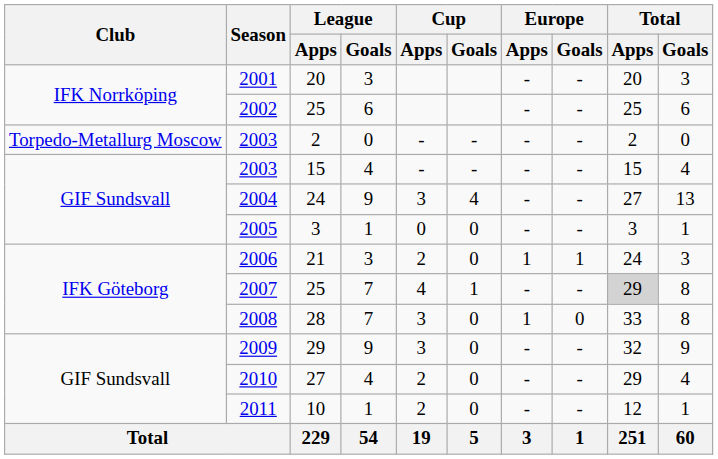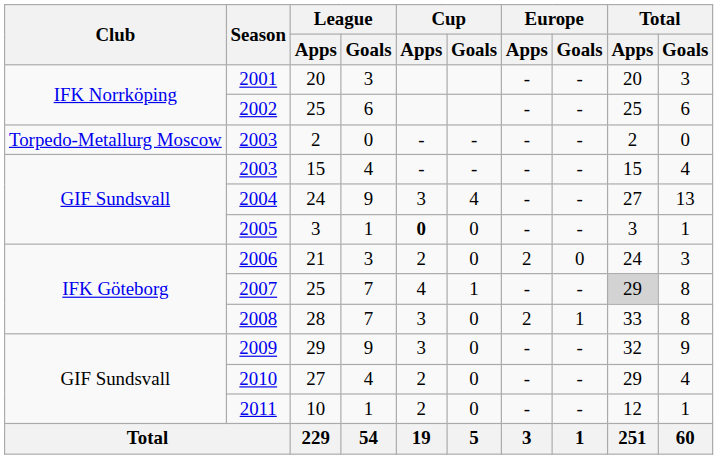2005 | Cup / Apps: normal -> bold
2006 | Europe / Apps: 1 -> 2
2006 | Europe / Goals: 1 -> 0
2008 | Europe / Apps: 1 -> 2
2008 | Europe / Goals: 0 -> 1
